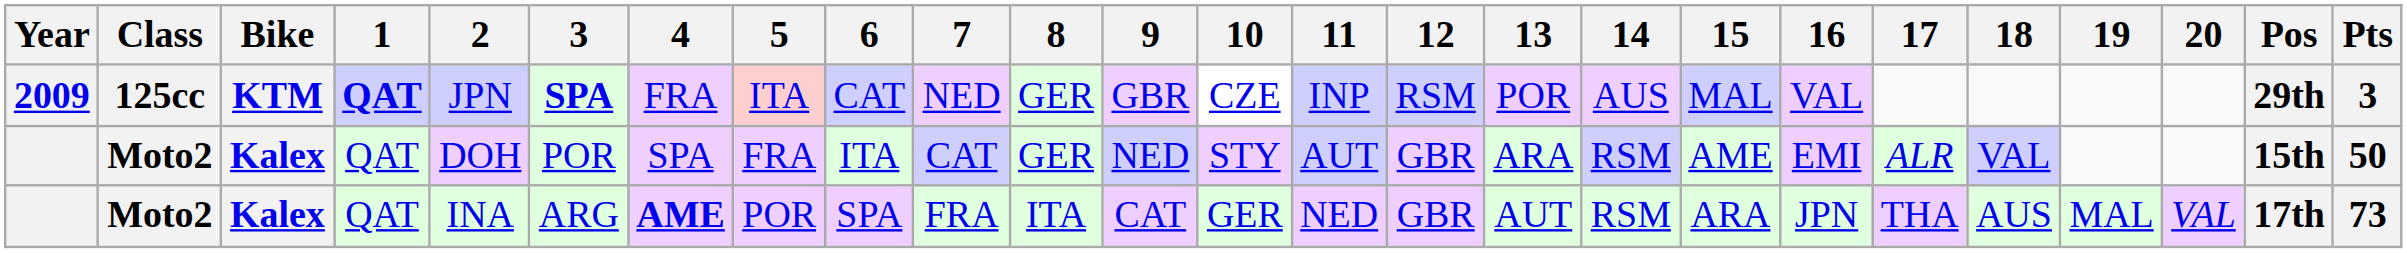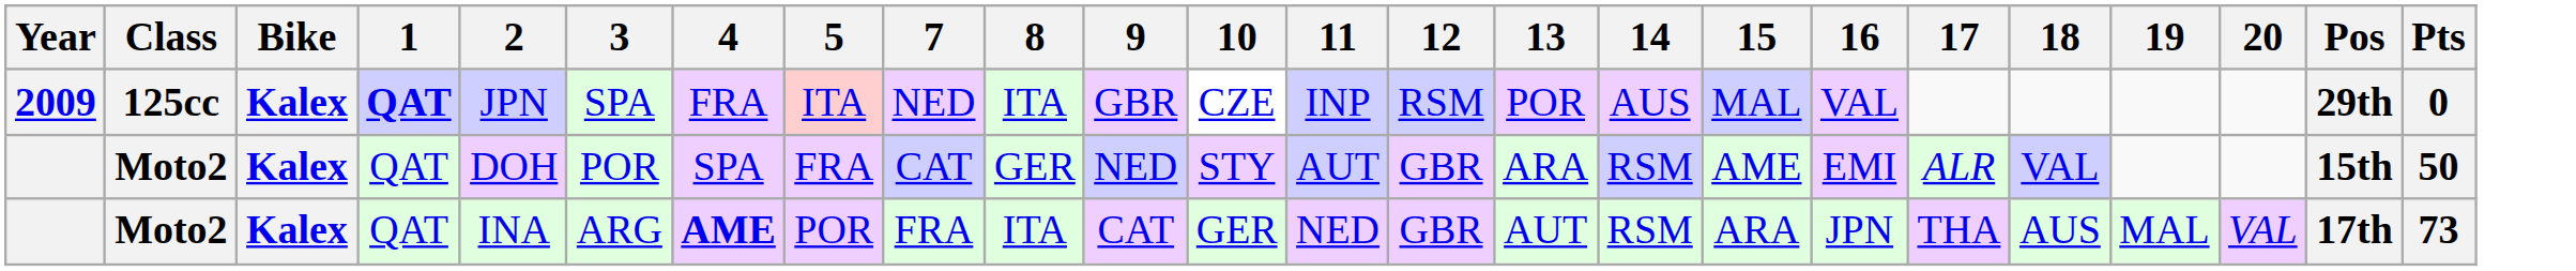- column: 6 | CAT | ITA | SPA
2009 | Bike: KTM -> Kalex
2009 | 3: bold -> normal
2009 | 8: GER -> ITA
2009 | Pts: 3 -> 0
